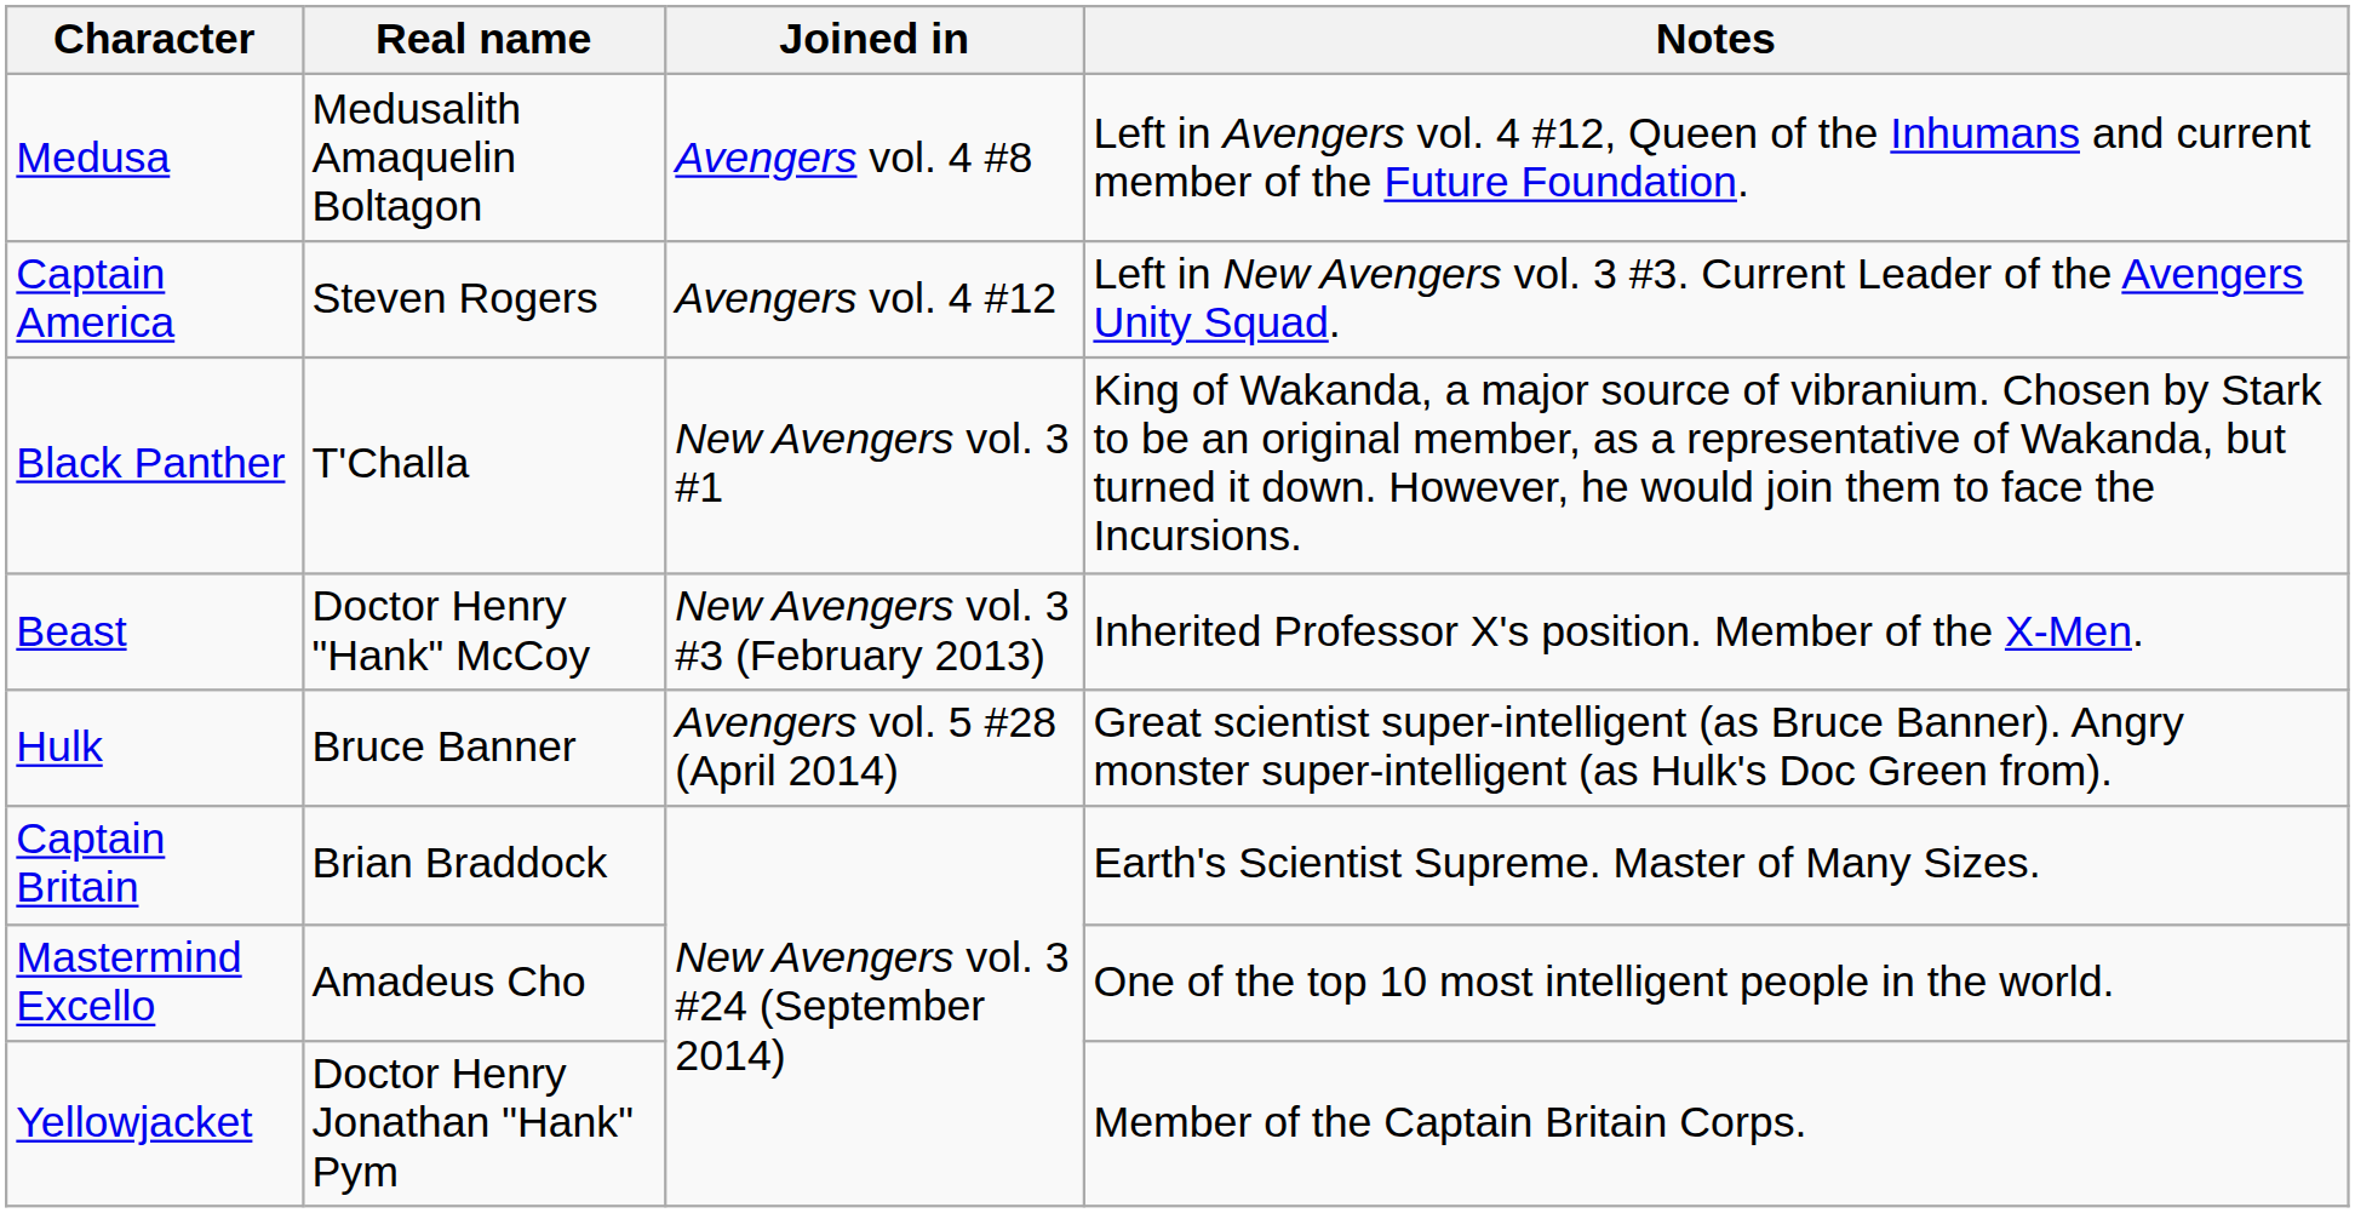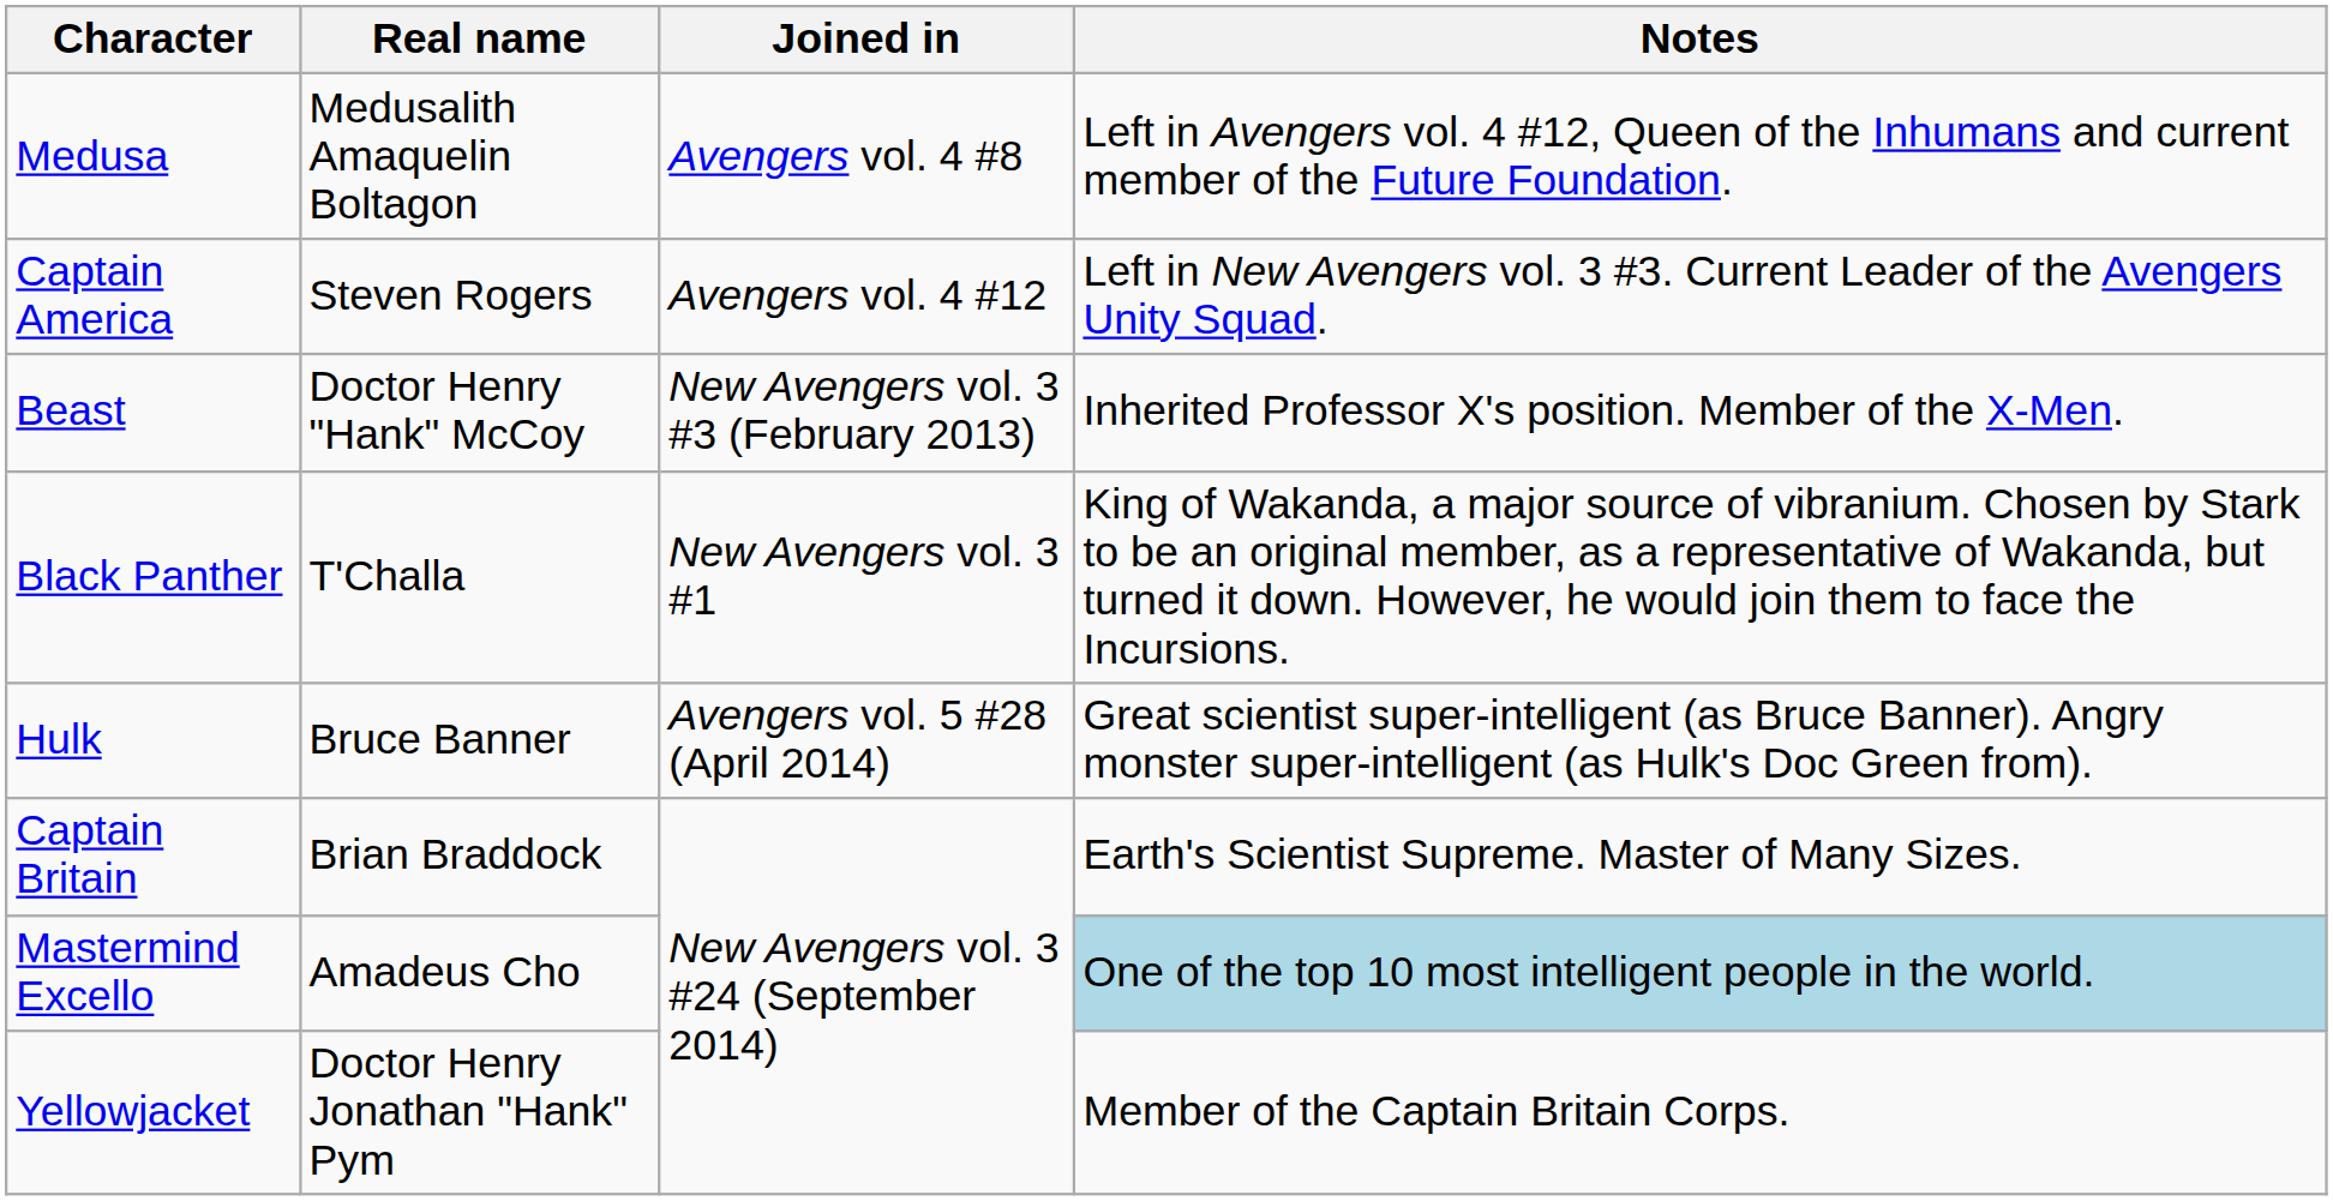rows swapped: Black Panther <-> Beast
Mastermind Excello | Notes: no background -> lightblue background
